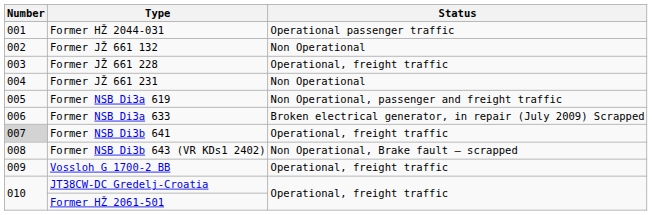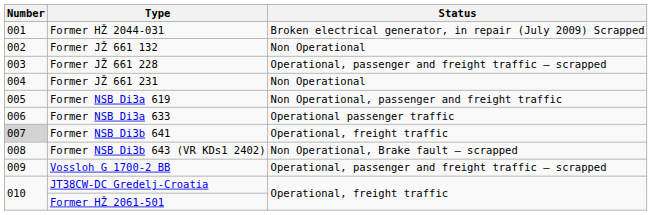Former HŽ 2044-031 | Status: Operational passenger traffic -> Broken electrical generator, in repair (July 2009) Scrapped
Former JŽ 661 228 | Status: Operational, freight traffic -> Operational, passenger and freight traffic — scrapped
Former NSB Di3a 633 | Status: Broken electrical generator, in repair (July 2009) Scrapped -> Operational passenger traffic
Vossloh G 1700-2 BB | Status: Operational, freight traffic -> Operational, passenger and freight traffic — scrapped
